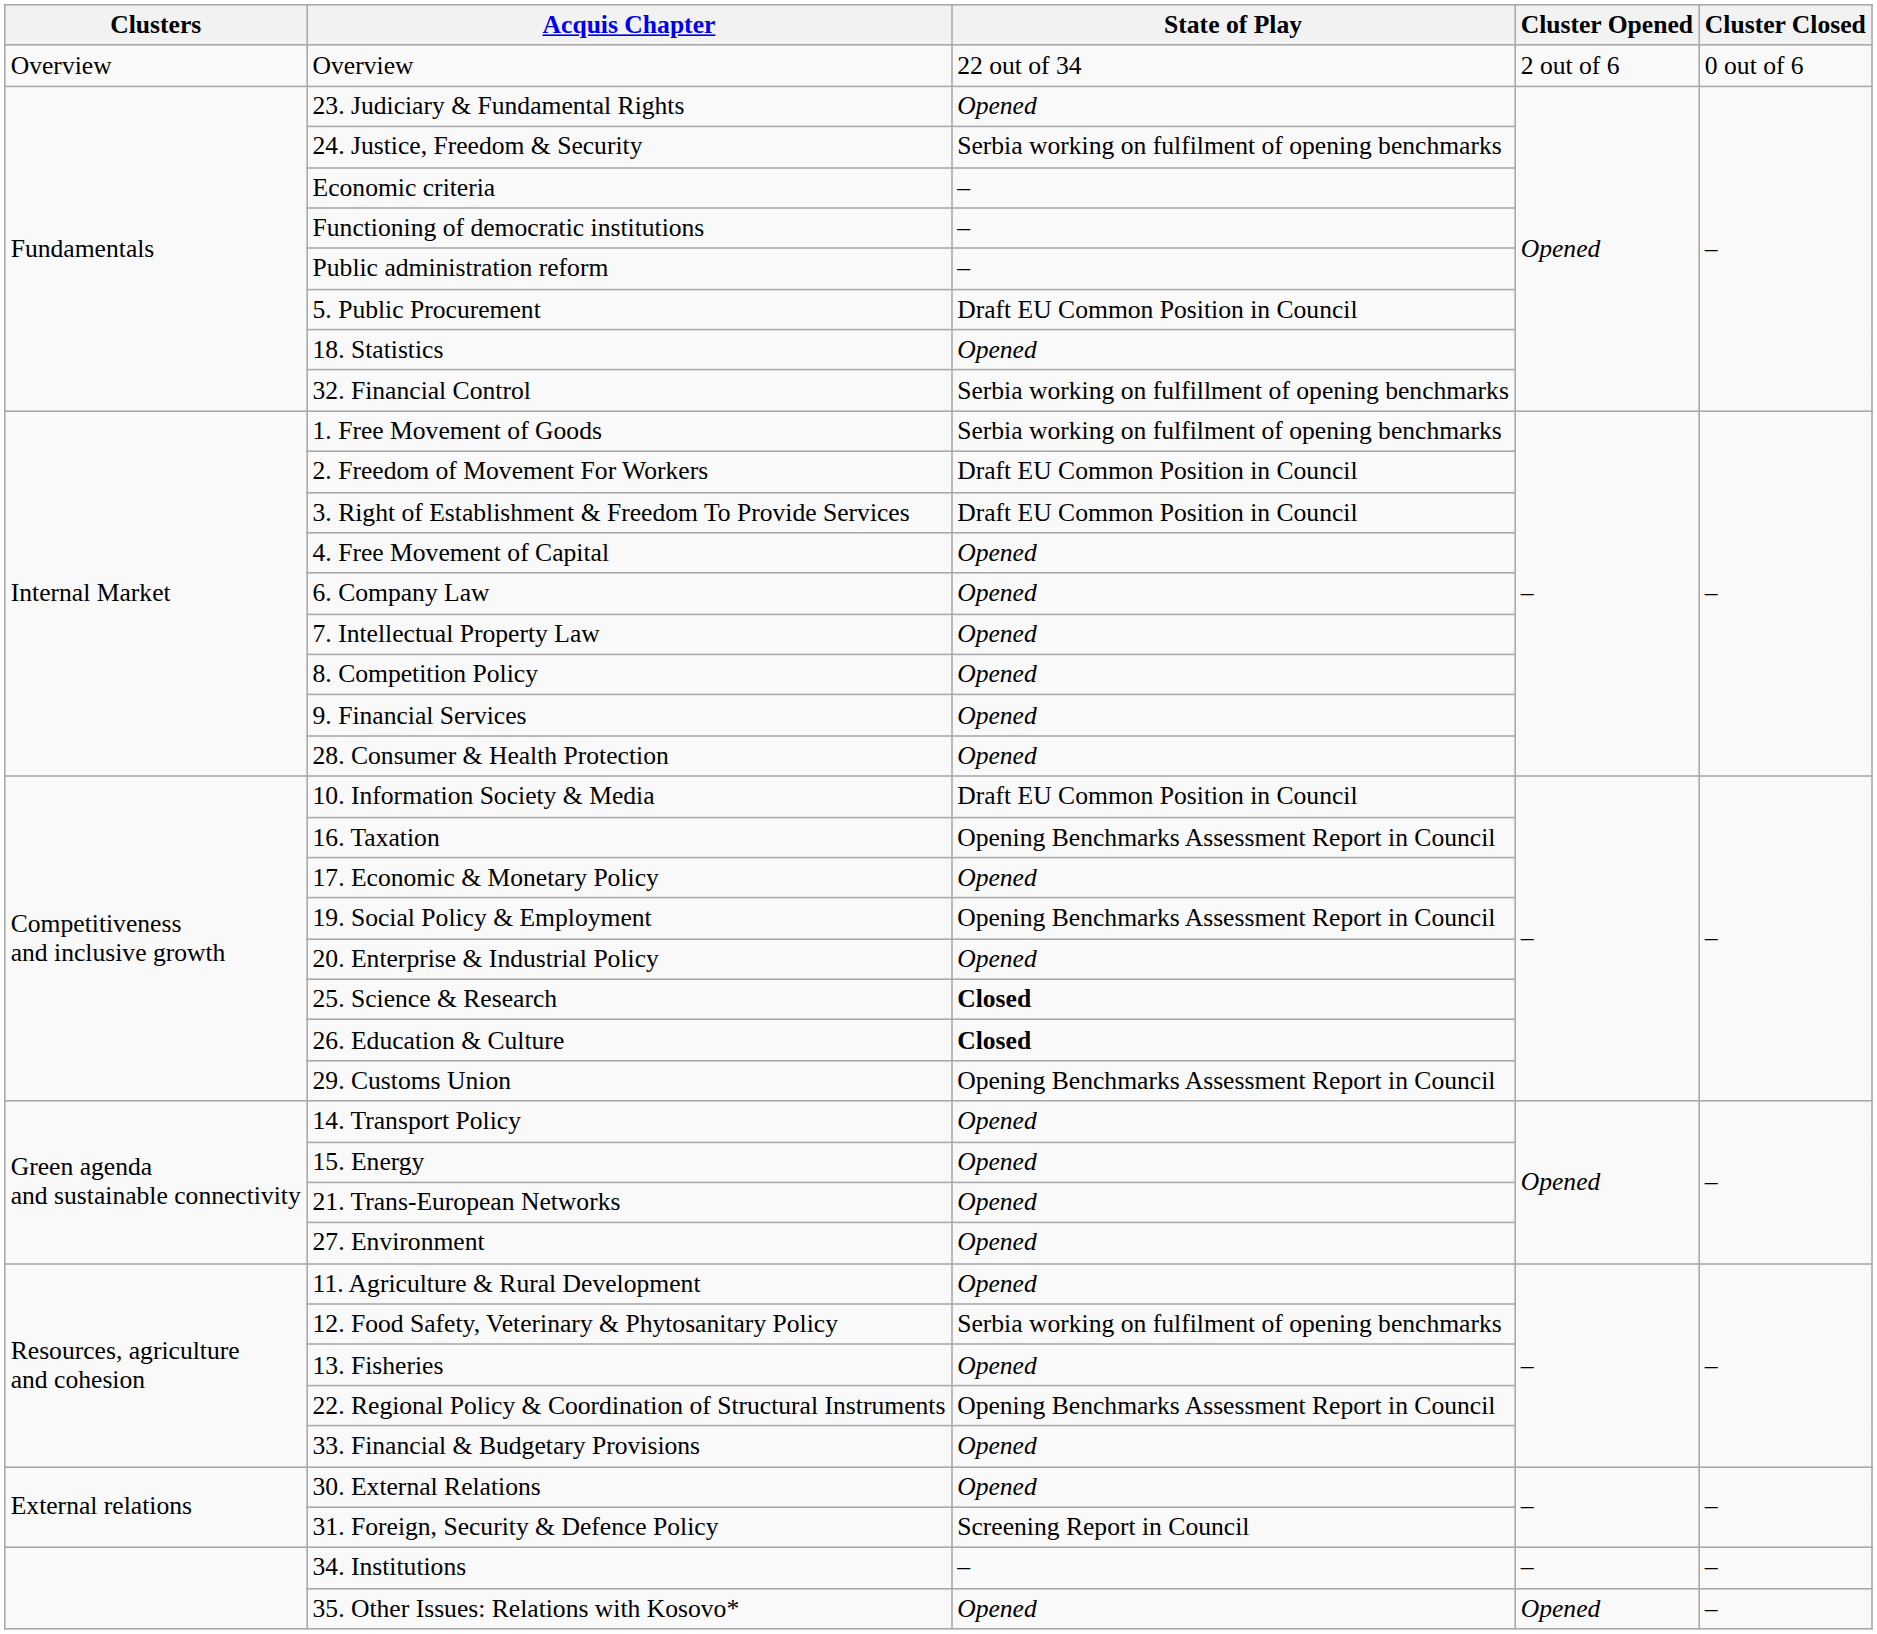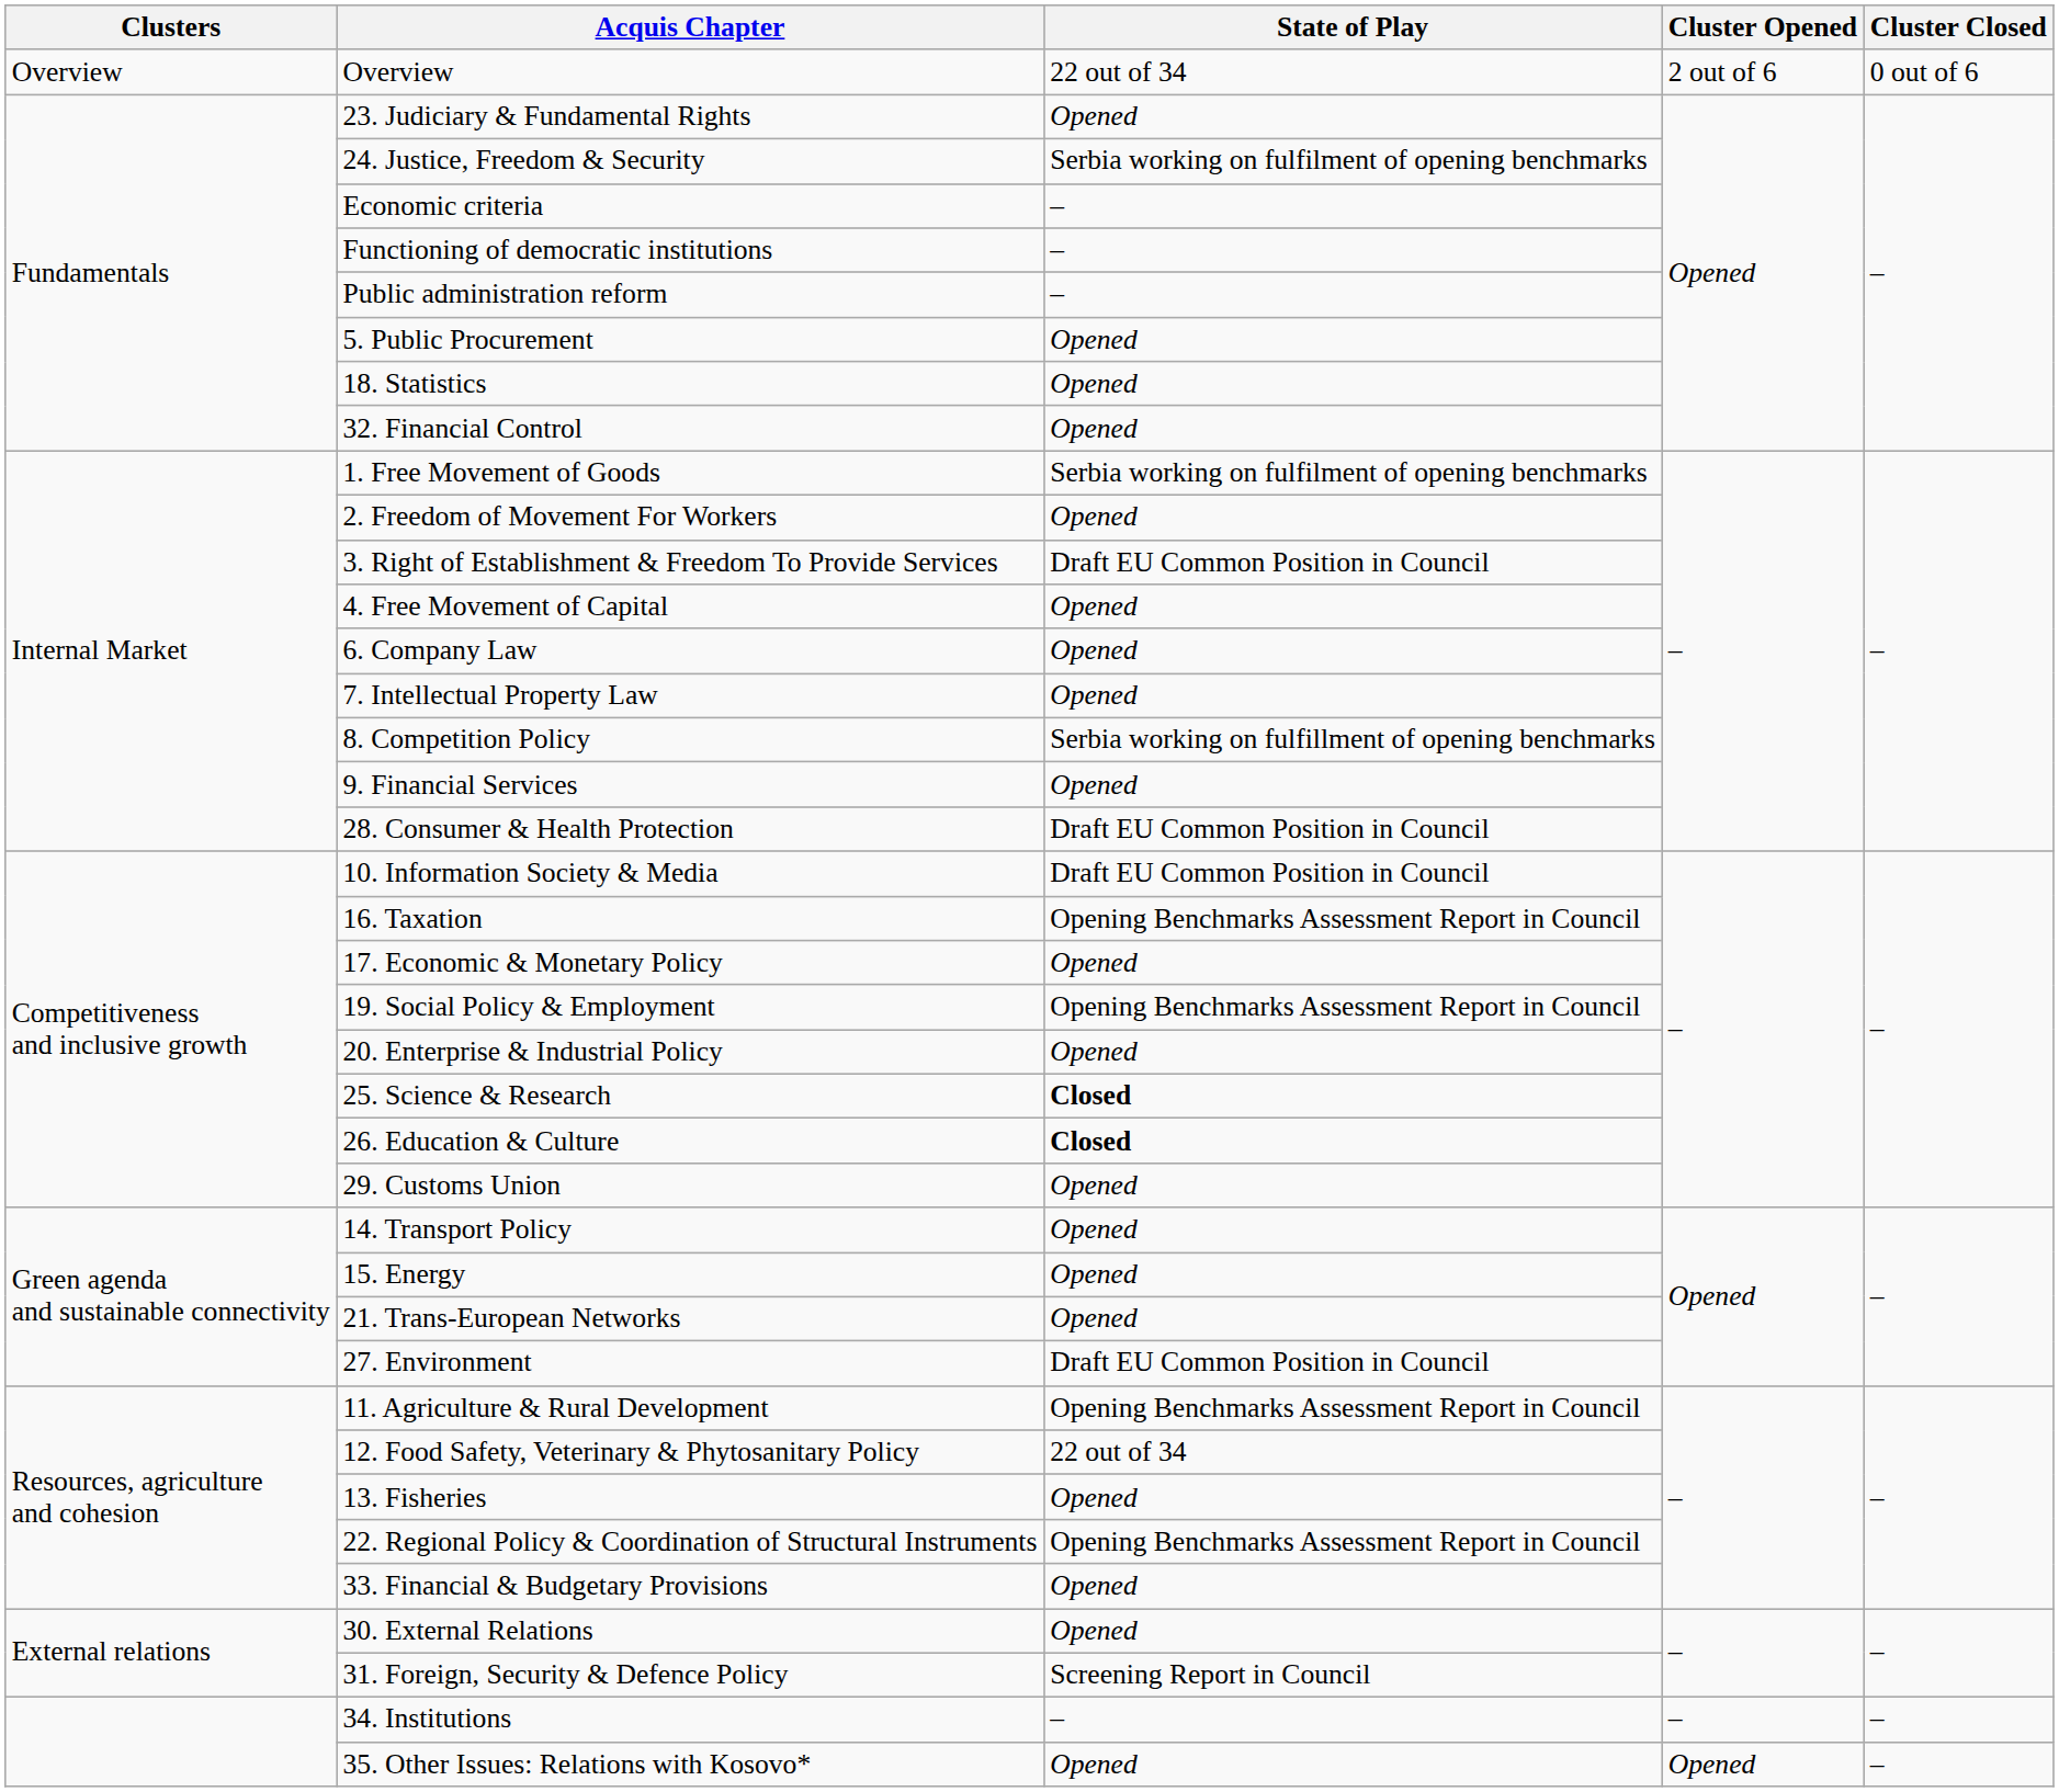5. Public Procurement | State of Play: Draft EU Common Position in Council -> Opened
32. Financial Control | State of Play: Serbia working on fulfillment of opening benchmarks -> Opened
2. Freedom of Movement For Workers | State of Play: Draft EU Common Position in Council -> Opened
8. Competition Policy | State of Play: Opened -> Serbia working on fulfillment of opening benchmarks
28. Consumer & Health Protection | State of Play: Opened -> Draft EU Common Position in Council
29. Customs Union | State of Play: Opening Benchmarks Assessment Report in Council -> Opened
27. Environment | State of Play: Opened -> Draft EU Common Position in Council
11. Agriculture & Rural Development | State of Play: Opened -> Opening Benchmarks Assessment Report in Council
12. Food Safety, Veterinary & Phytosanitary Policy | State of Play: Serbia working on fulfilment of opening benchmarks -> 22 out of 34
